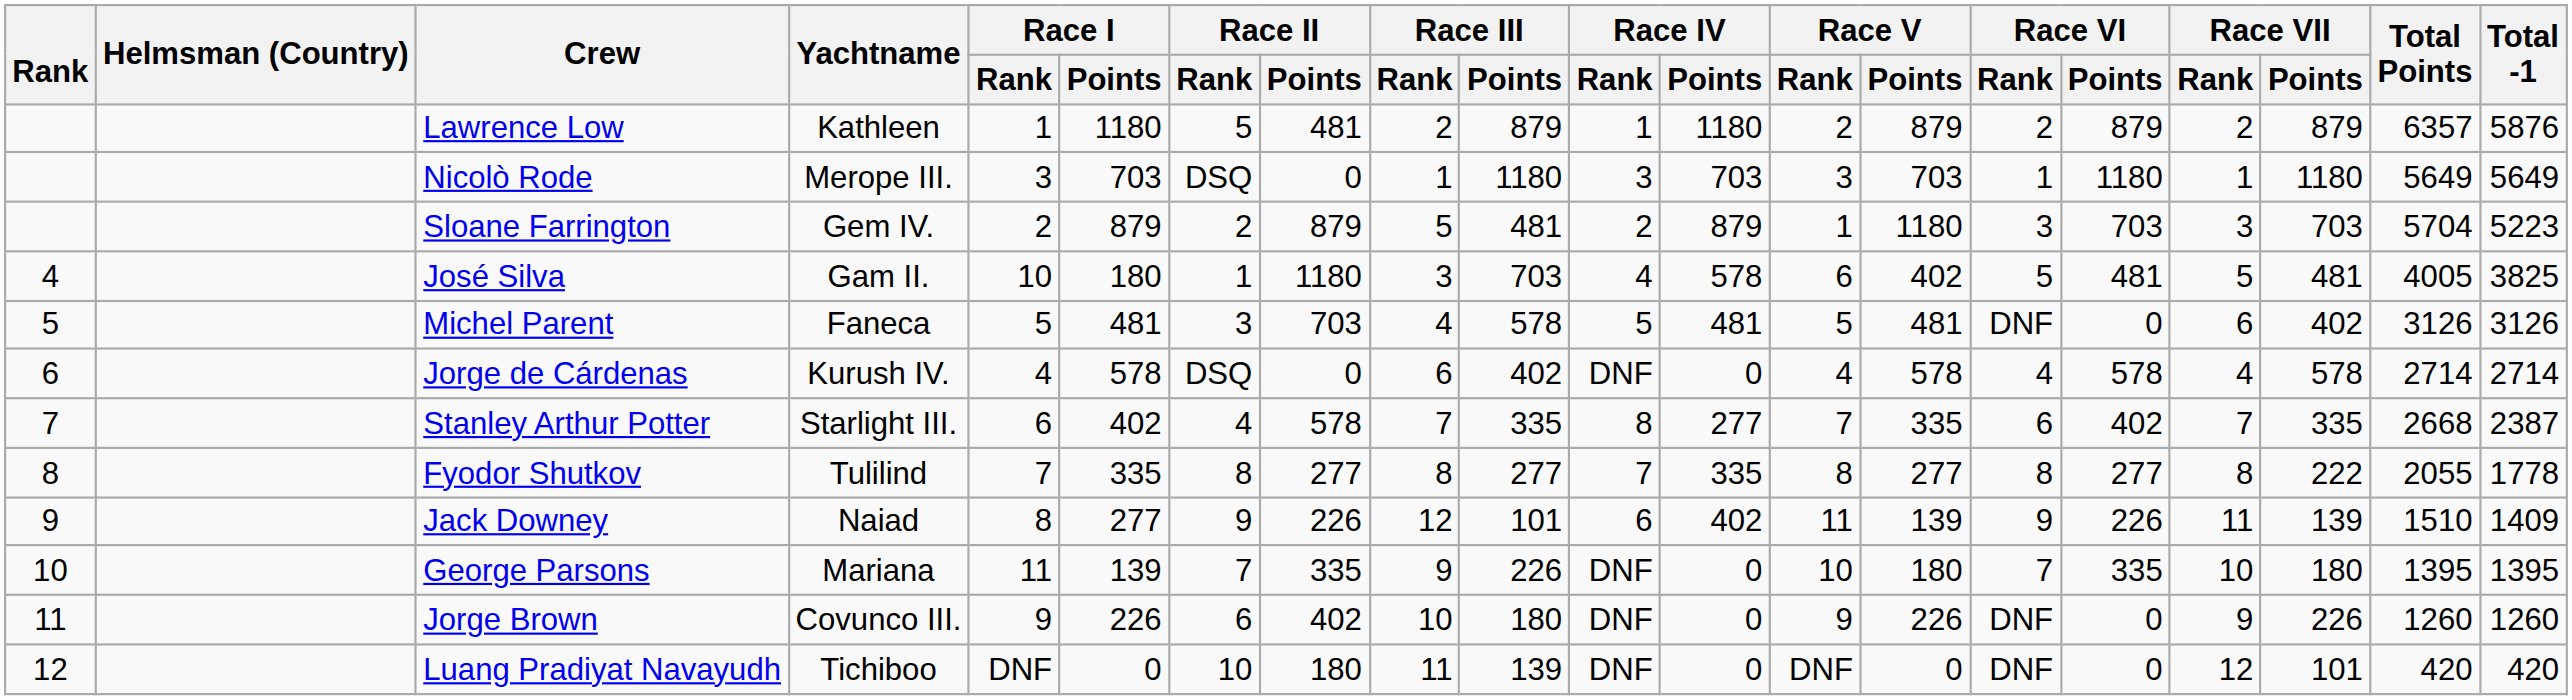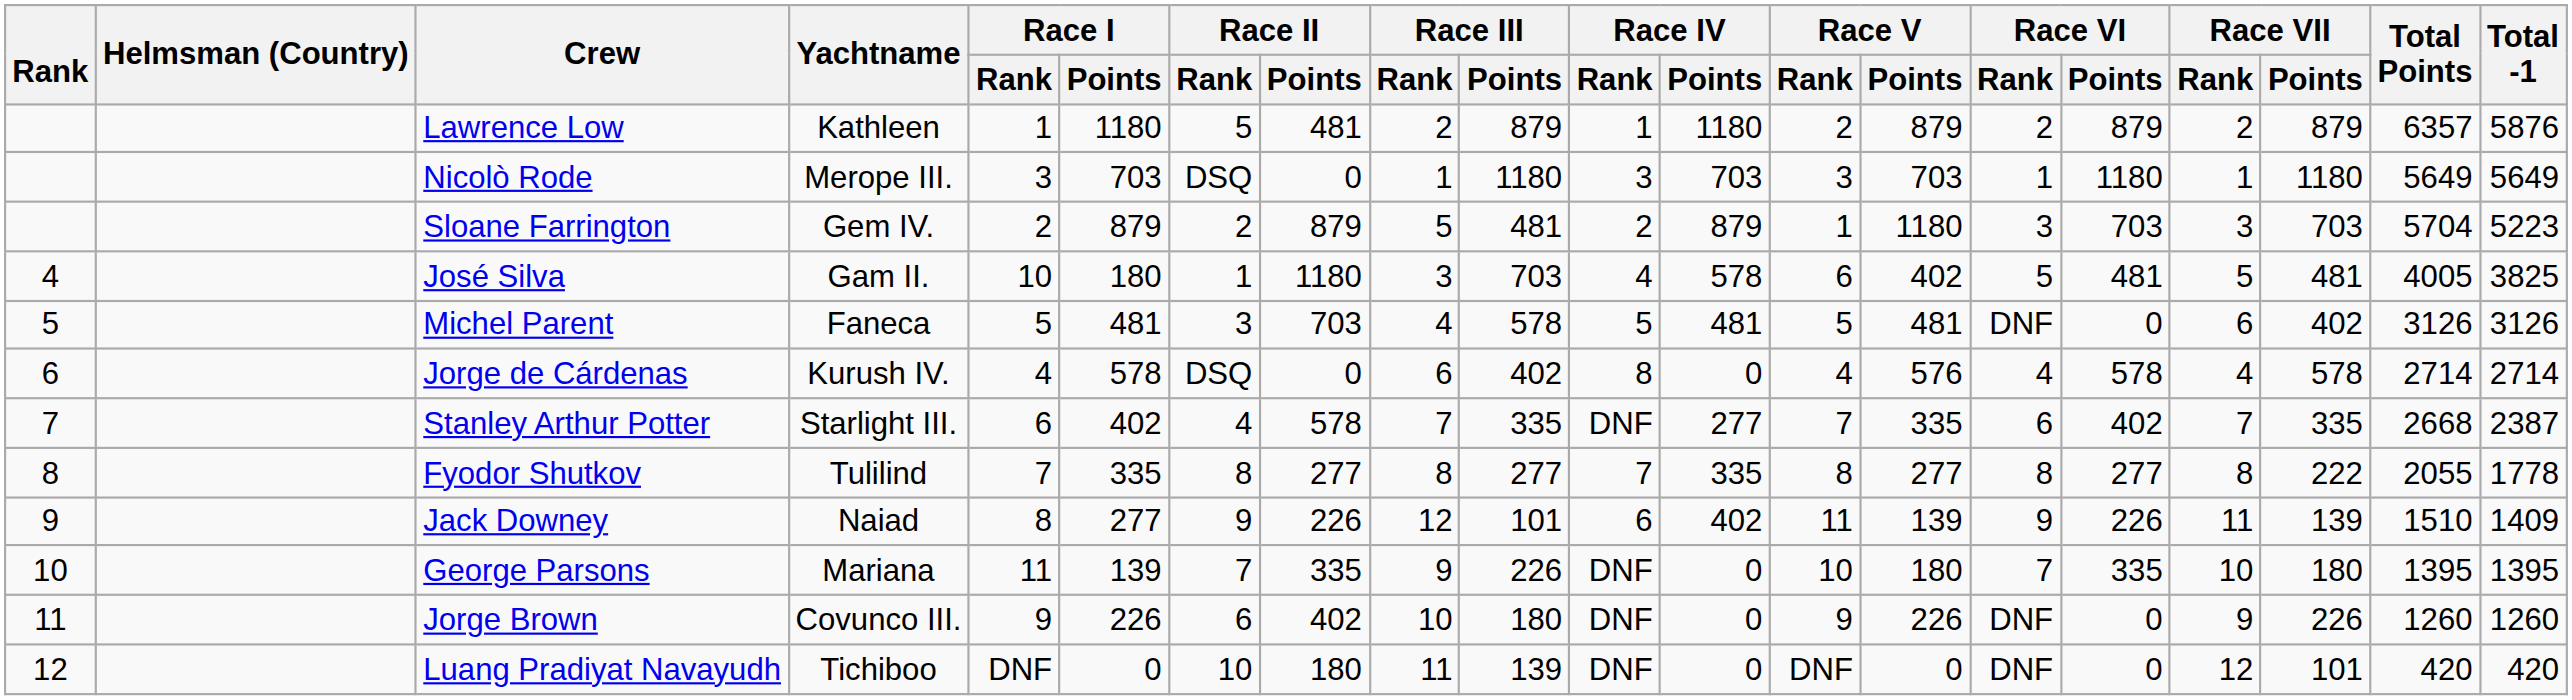Jorge de Cárdenas | Race IV / Rank: DNF -> 8
Jorge de Cárdenas | Race V / Points: 578 -> 576
Stanley Arthur Potter | Race IV / Rank: 8 -> DNF
